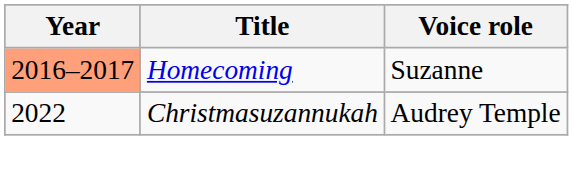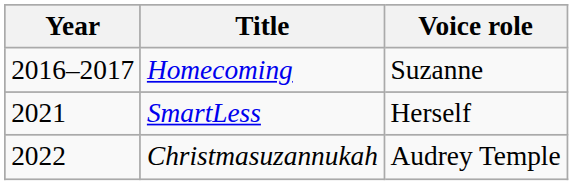Homecoming | Year: lightsalmon background -> no background
+ row: 2021 | SmartLess | Herself
